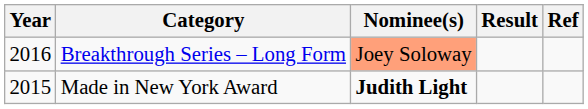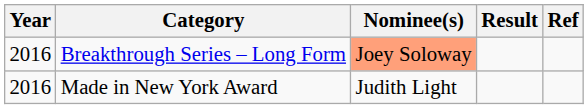Made in New York Award | Year: 2015 -> 2016
Made in New York Award | Nominee(s): bold -> normal
